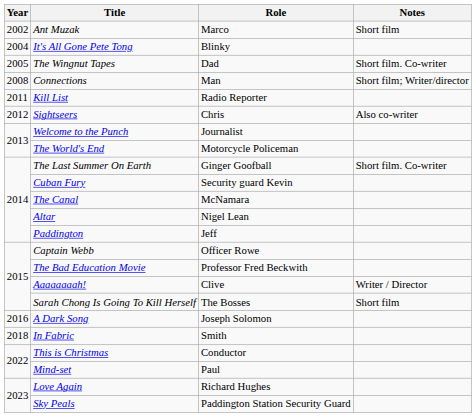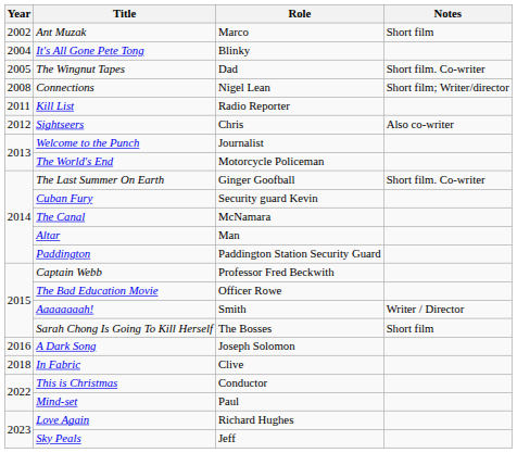Connections | Role: Man -> Nigel Lean
Altar | Role: Nigel Lean -> Man
Paddington | Role: Jeff -> Paddington Station Security Guard
Captain Webb | Role: Officer Rowe -> Professor Fred Beckwith
The Bad Education Movie | Role: Professor Fred Beckwith -> Officer Rowe
Aaaaaaaah! | Role: Clive -> Smith
In Fabric | Role: Smith -> Clive
Sky Peals | Role: Paddington Station Security Guard -> Jeff
